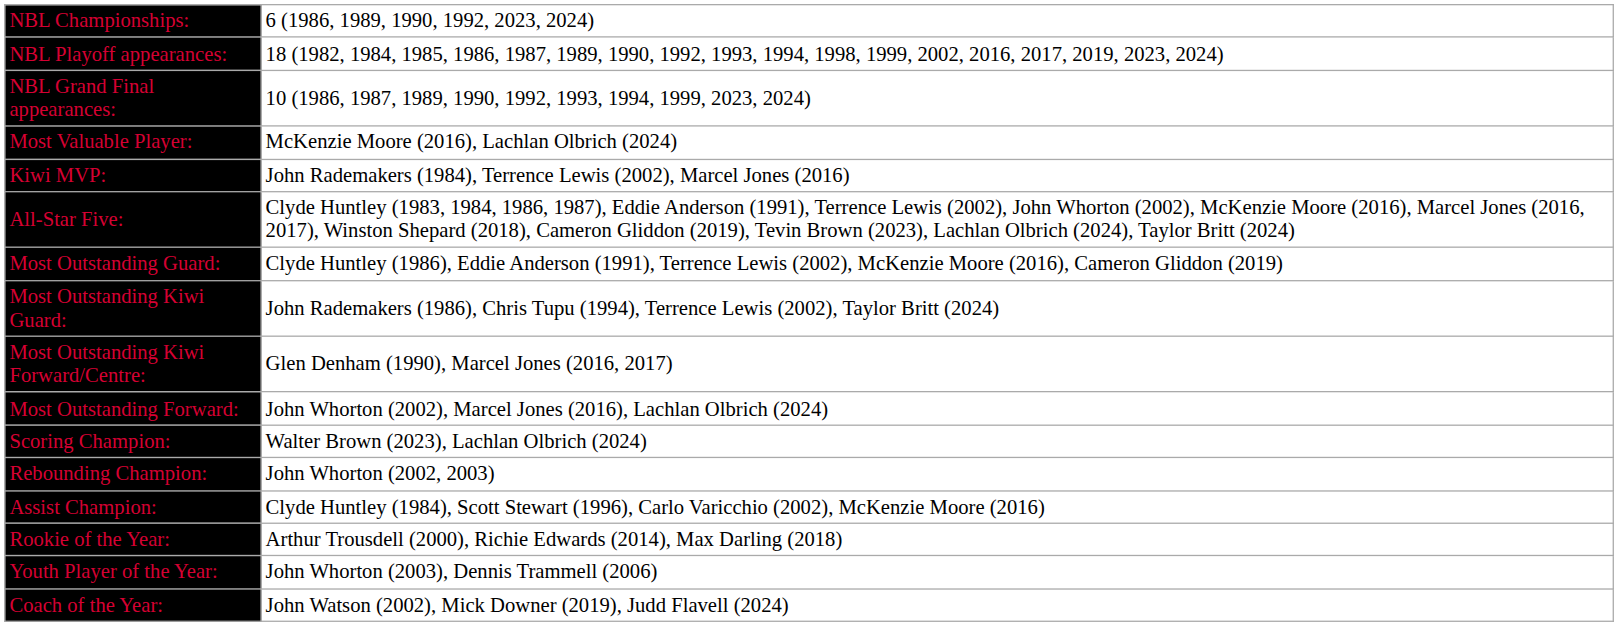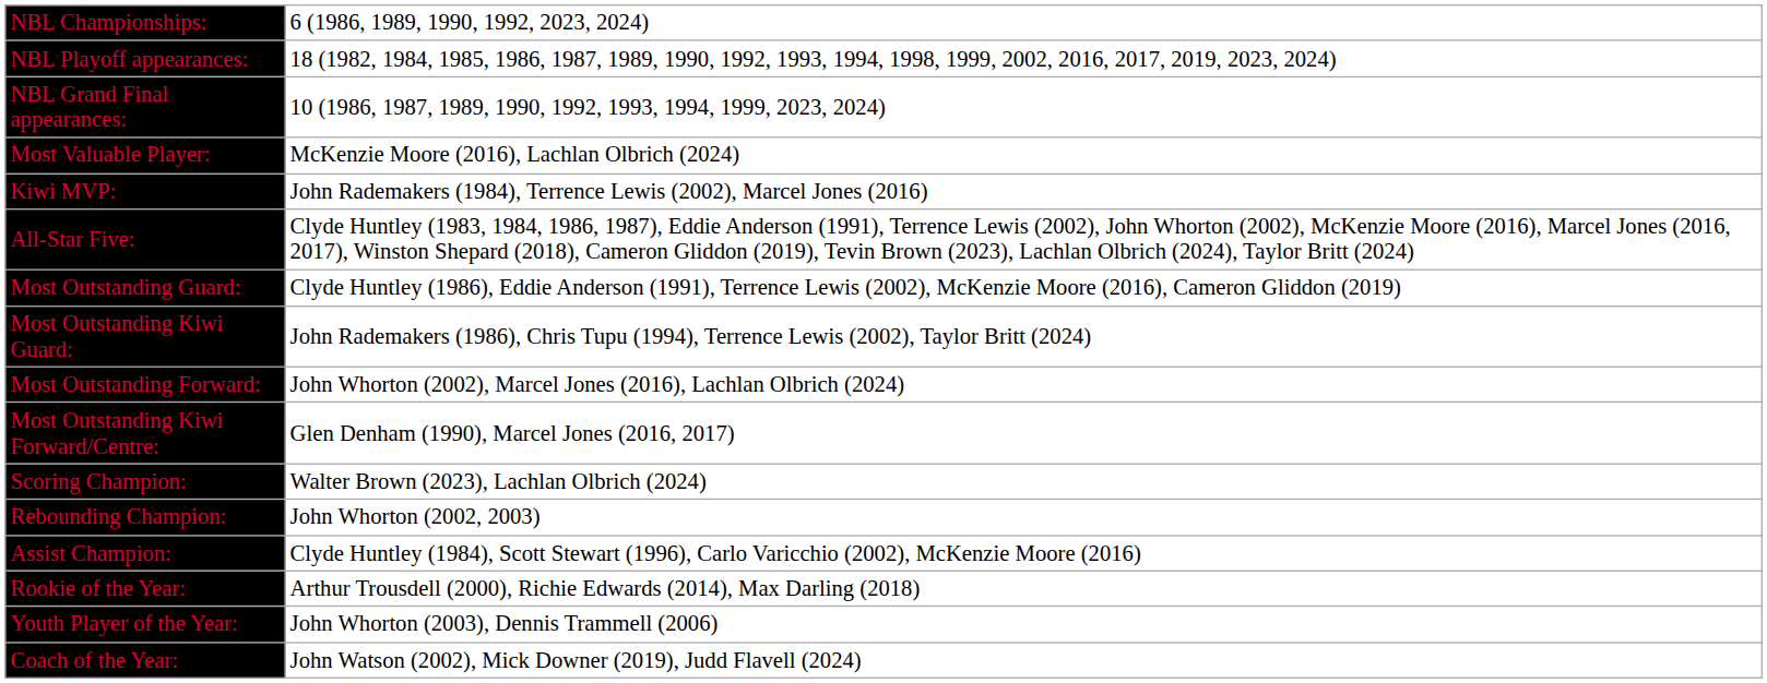rows swapped: Most Outstanding Forward: <-> Most Outstanding Kiwi Forward/Centre:
